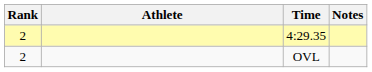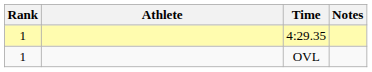4:29.35 | Rank: 2 -> 1
OVL | Rank: 2 -> 1
